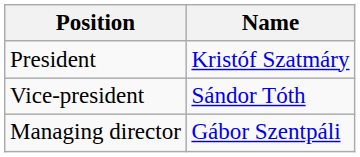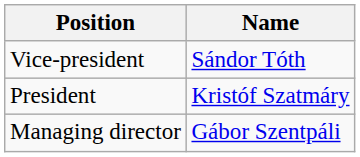rows swapped: President <-> Vice-president
